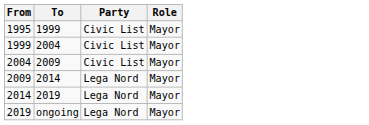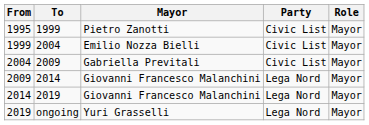+ column: Mayor | Pietro Zanotti | Emilio Nozza Bielli | Gabriella Previtali | Giovanni Francesco Malanchini | Giovanni Francesco Malanchini | Yuri Grasselli
